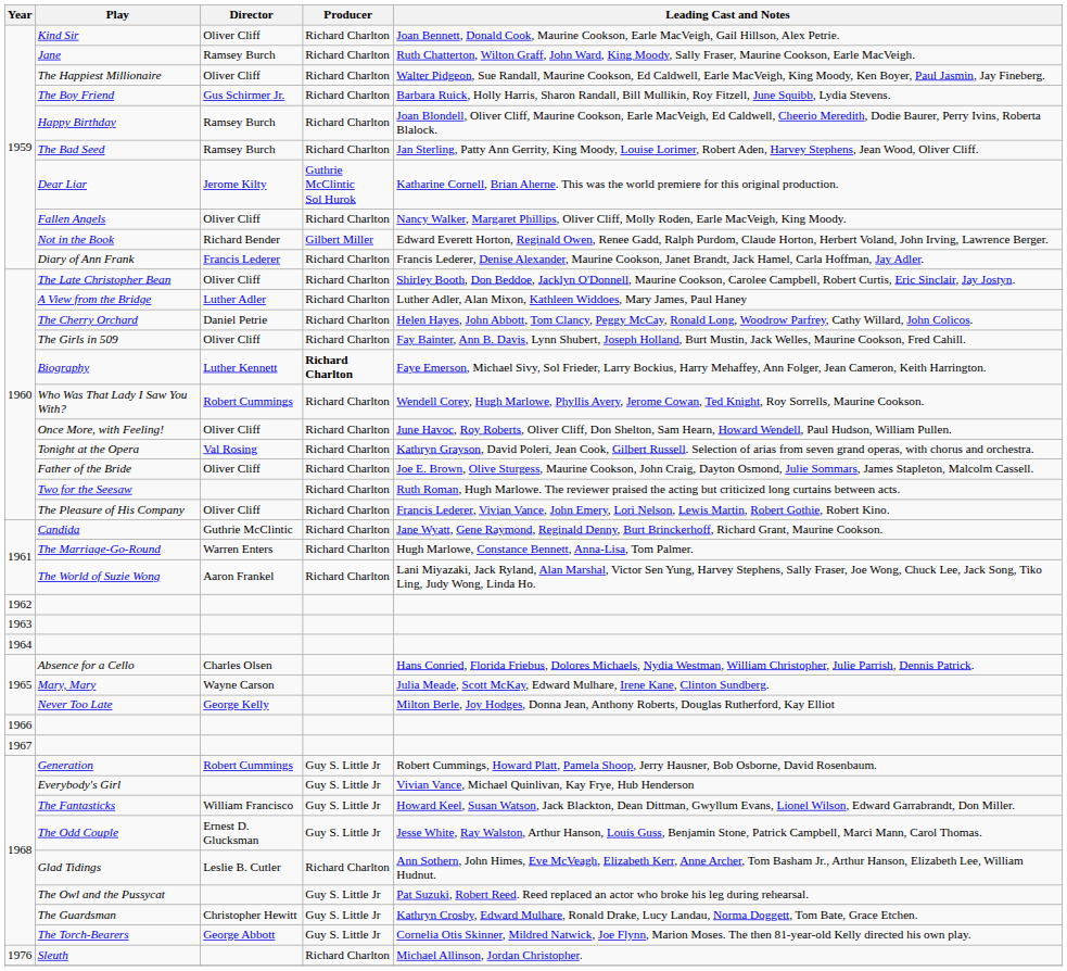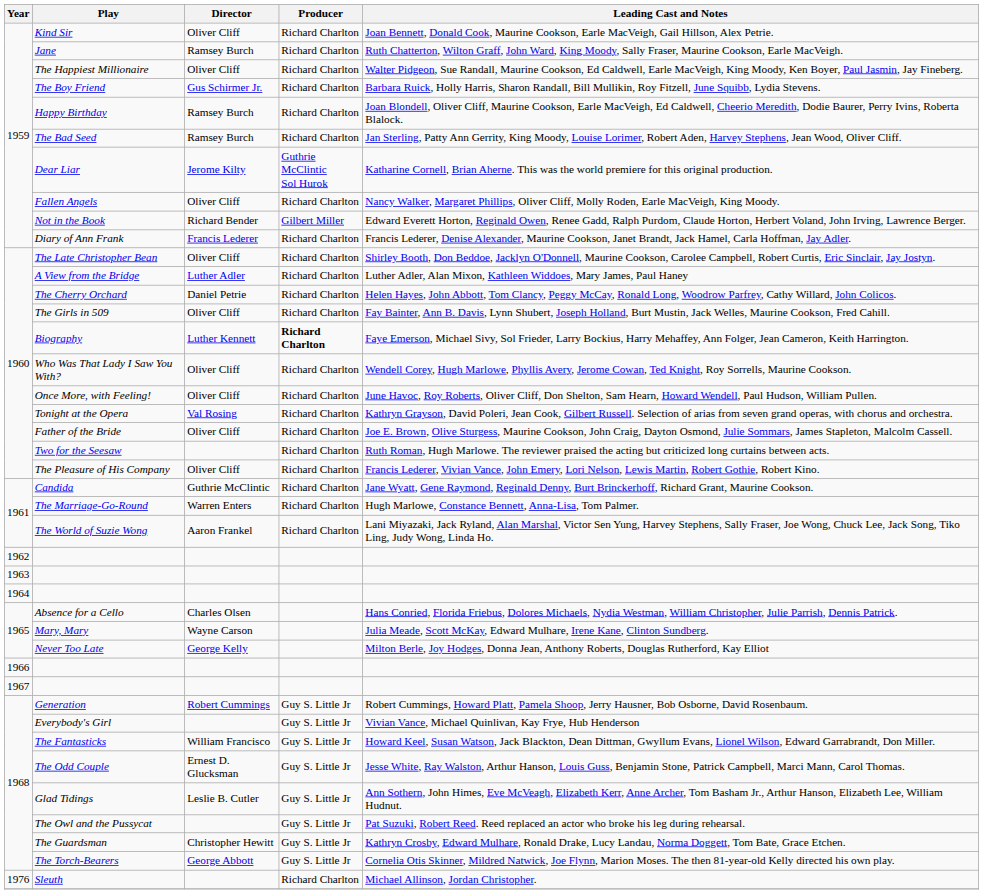Who Was That Lady I Saw You With? | Director: Robert Cummings -> Oliver Cliff
Glad Tidings | Producer: Richard Charlton -> Guy S. Little Jr
